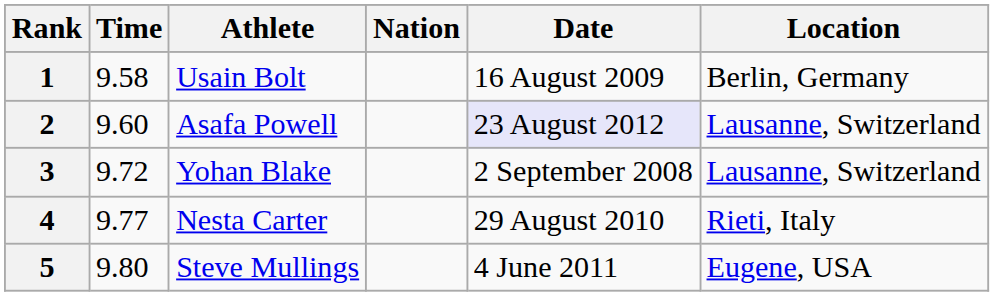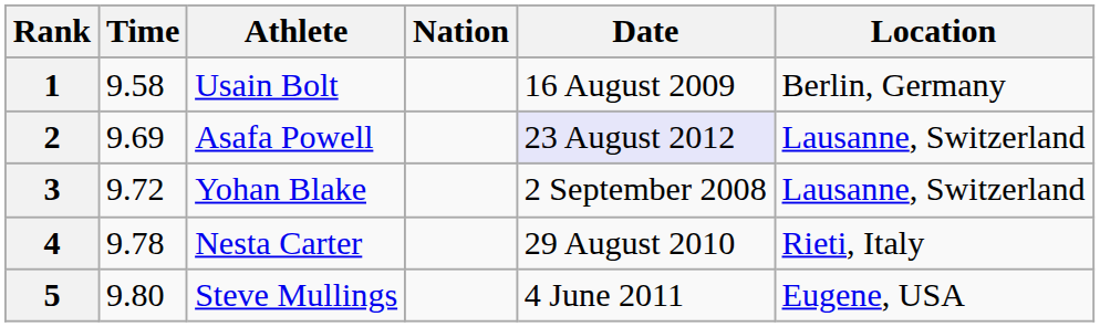2 | Time: 9.60 -> 9.69
4 | Time: 9.77 -> 9.78
